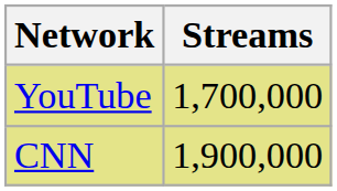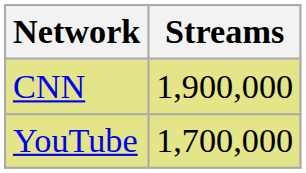rows swapped: YouTube <-> CNN
